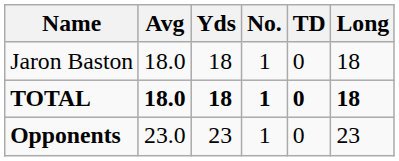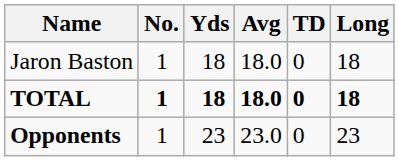columns swapped: No. <-> Avg
